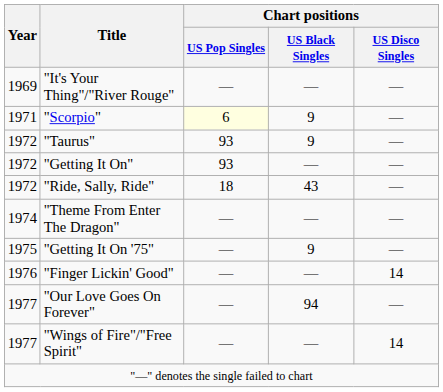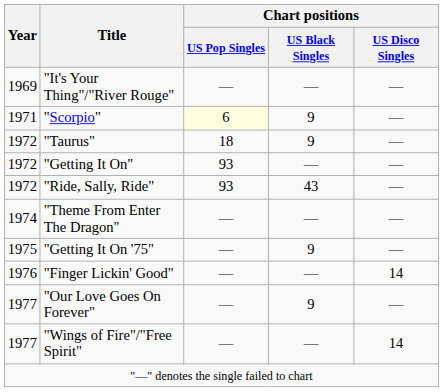"Taurus" | Chart positions / US Pop Singles: 93 -> 18
"Ride, Sally, Ride" | Chart positions / US Pop Singles: 18 -> 93
"Our Love Goes On Forever" | Chart positions / US Black Singles: 94 -> 9
